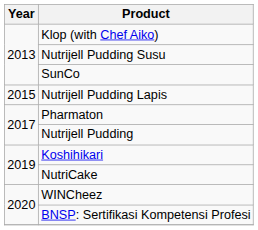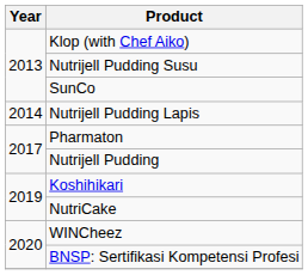Nutrijell Pudding Lapis | Year: 2015 -> 2014
